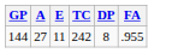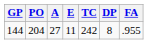+ column: PO | 204
